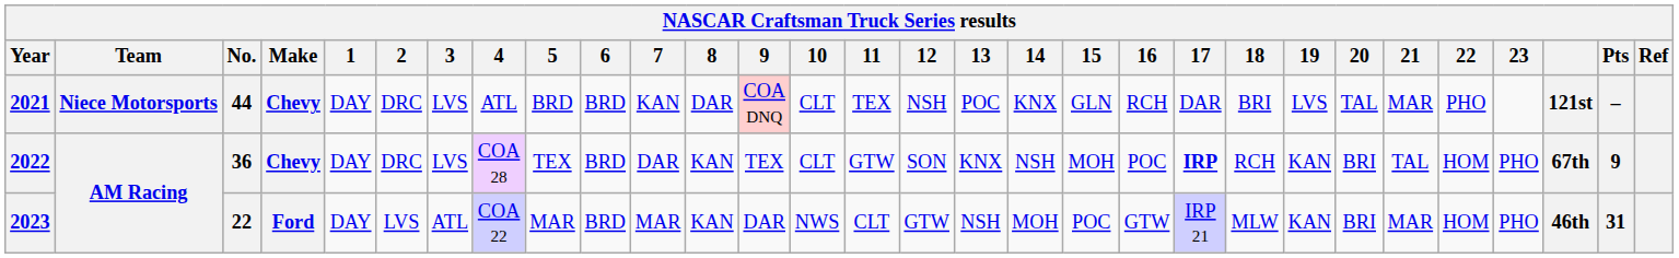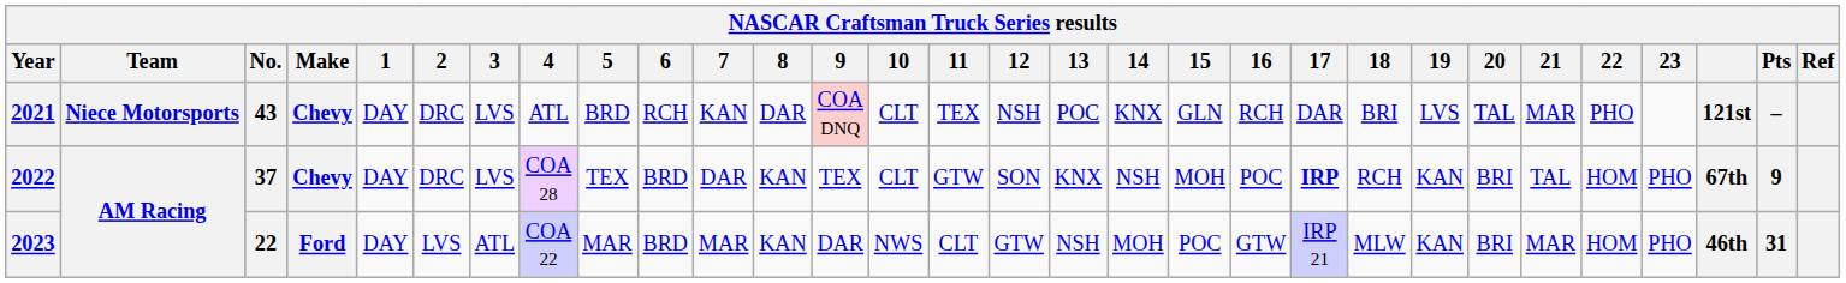2021 | No.: 44 -> 43
2021 | 6: BRD -> RCH
2022 | No.: 36 -> 37
